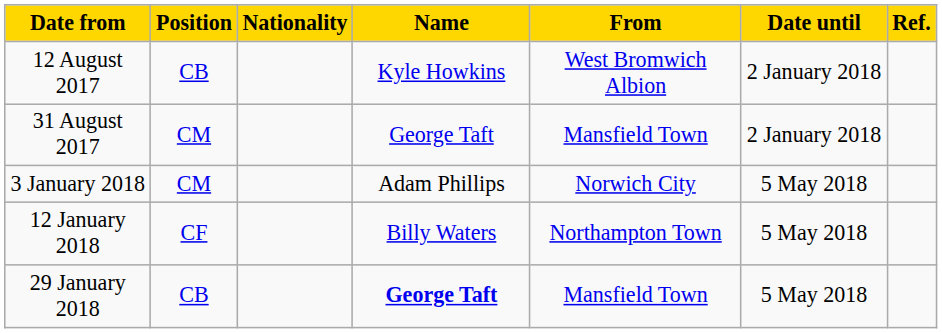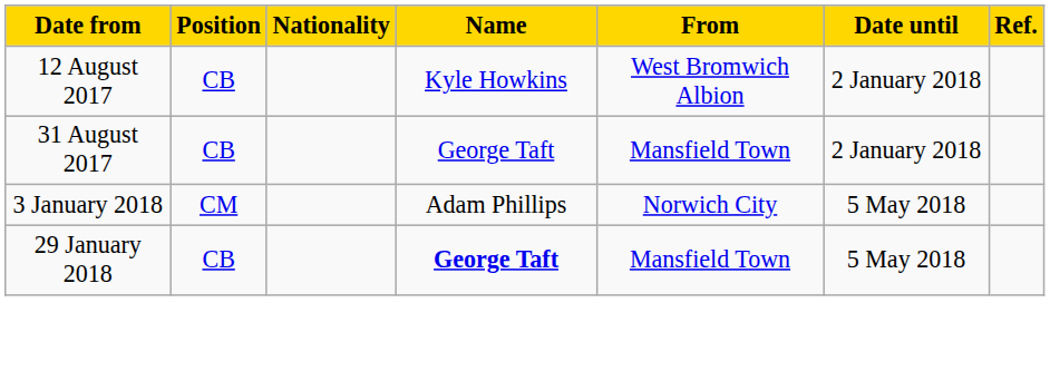31 August 2017 | Position: CM -> CB
- row: 12 January 2018 | CF | Billy Waters | Northampton Town | 5 May 2018
